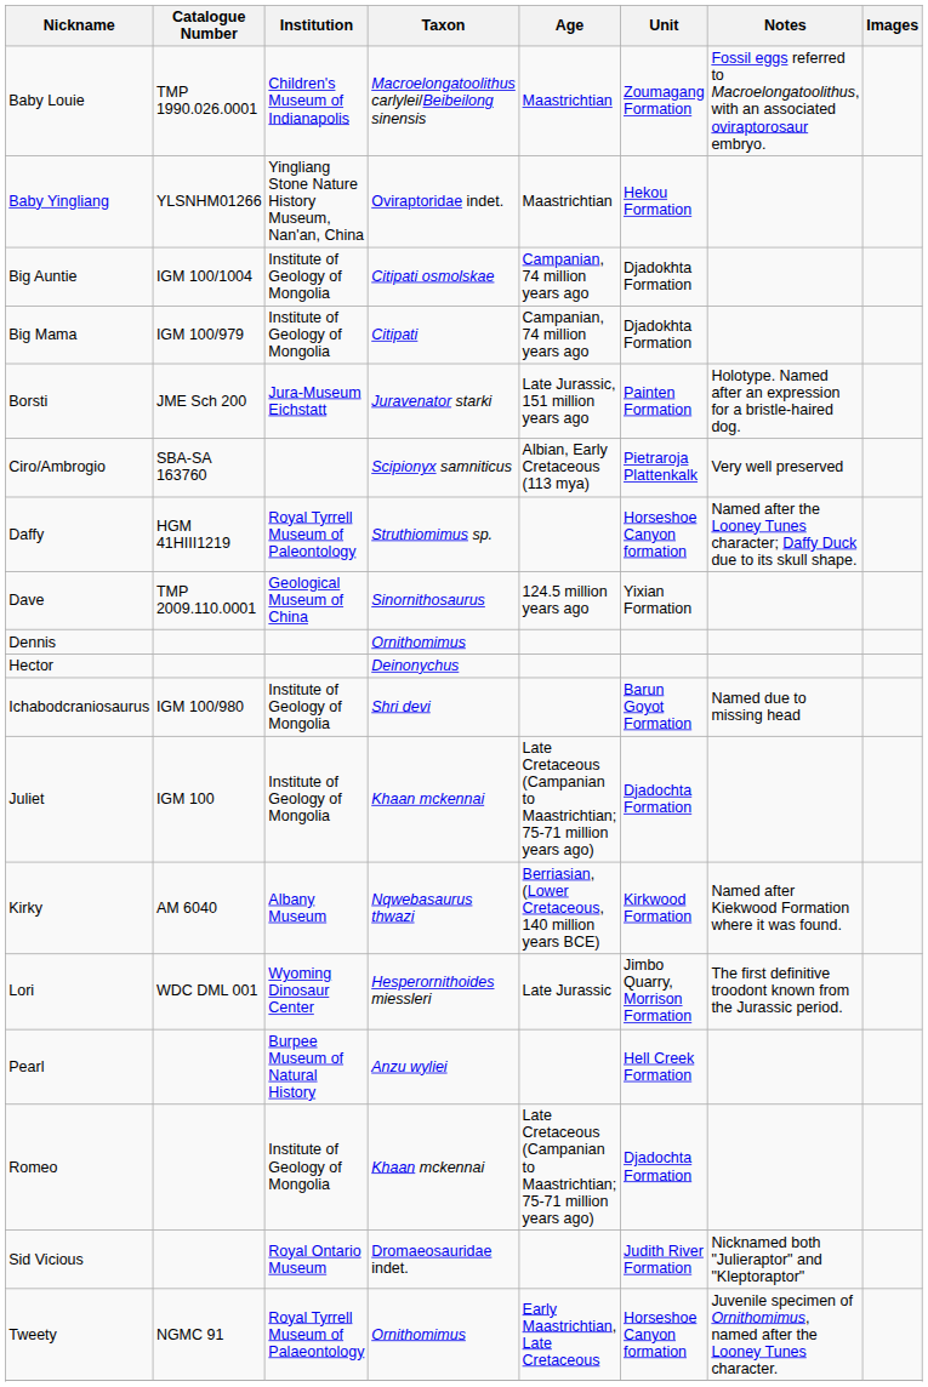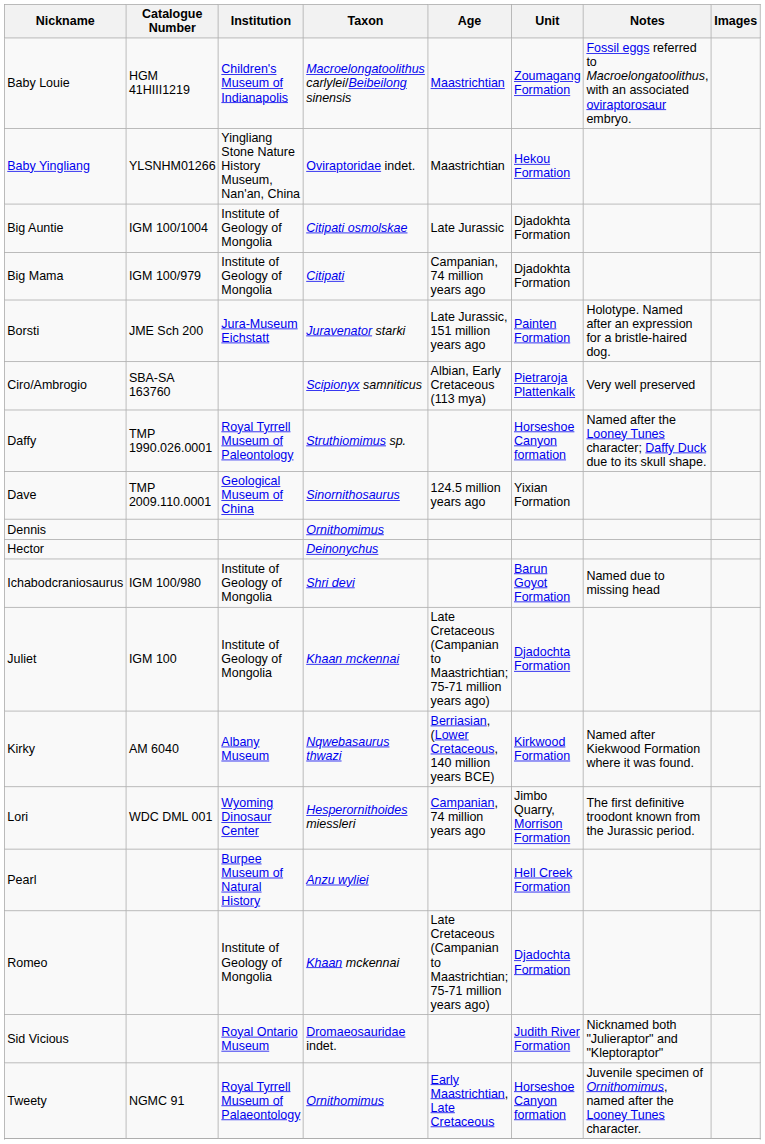Baby Louie | Catalogue Number: TMP 1990.026.0001 -> HGM 41HIII1219
Big Auntie | Age: Campanian, 74 million years ago -> Late Jurassic
Daffy | Catalogue Number: HGM 41HIII1219 -> TMP 1990.026.0001
Lori | Age: Late Jurassic -> Campanian, 74 million years ago
